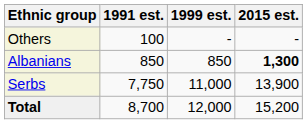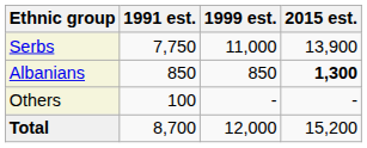rows swapped: Serbs <-> Others
